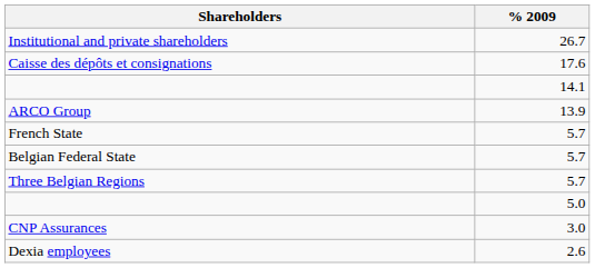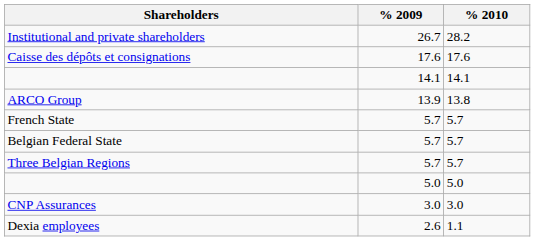+ column: % 2010 | 28.2 | 17.6 | 14.1 | 13.8 | 5.7 | 5.7 | 5.7 | 5.0 | 3.0 | 1.1
